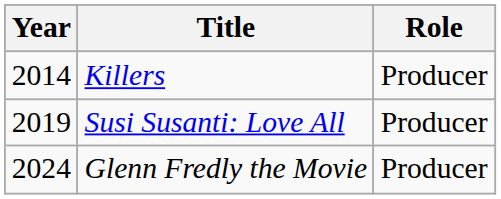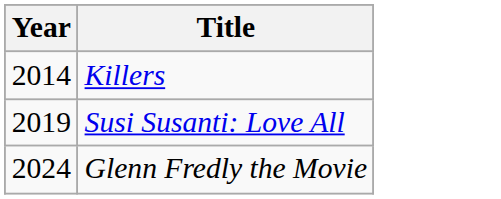- column: Role | Producer | Producer | Producer
